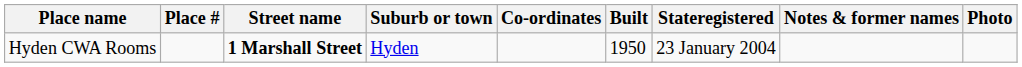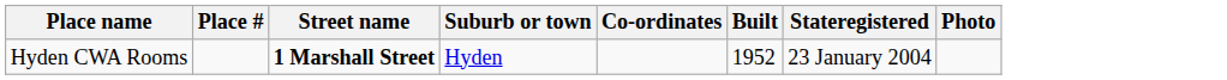- column: Notes & former names
Hyden CWA Rooms | Built: 1950 -> 1952
